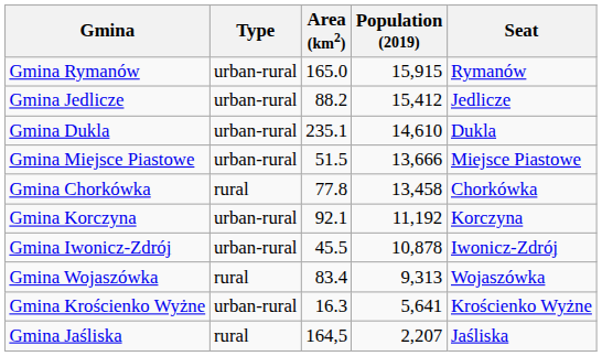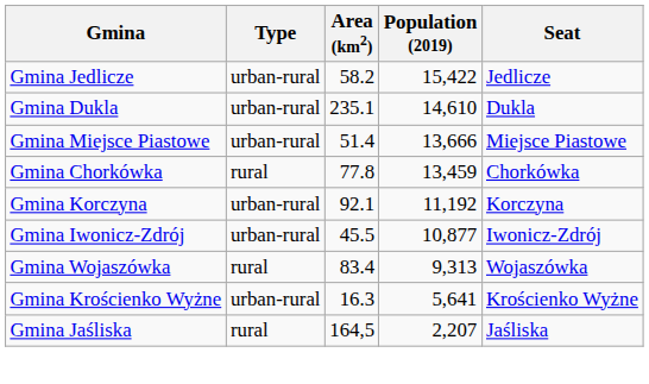- row: Gmina Rymanów | urban-rural | 165.0 | 15,915 | Rymanów
Gmina Jedlicze | Area (km2): 88.2 -> 58.2
Gmina Jedlicze | Population (2019): 15,412 -> 15,422
Gmina Miejsce Piastowe | Area (km2): 51.5 -> 51.4
Gmina Chorkówka | Population (2019): 13,458 -> 13,459
Gmina Iwonicz-Zdrój | Population (2019): 10,878 -> 10,877
